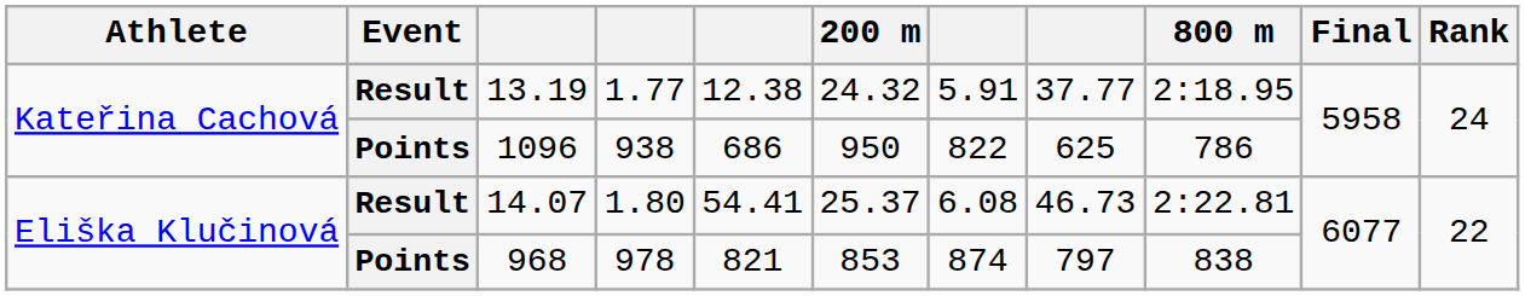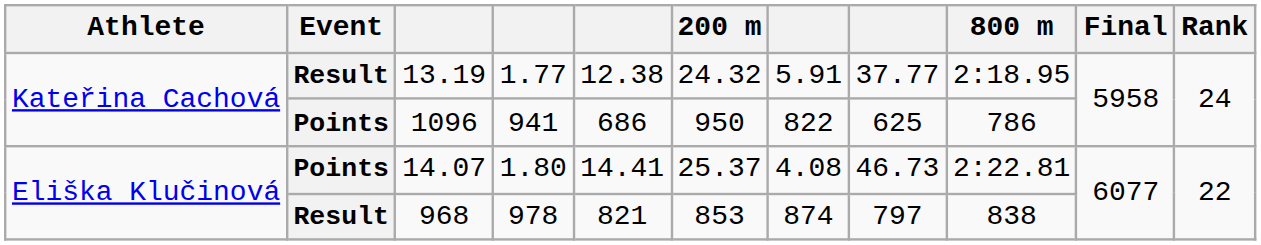1096 | column 4: 938 -> 941
14.07 | Event: Result -> Points
14.07 | column 5: 54.41 -> 14.41
14.07 | column 7: 6.08 -> 4.08
968 | Event: Points -> Result
